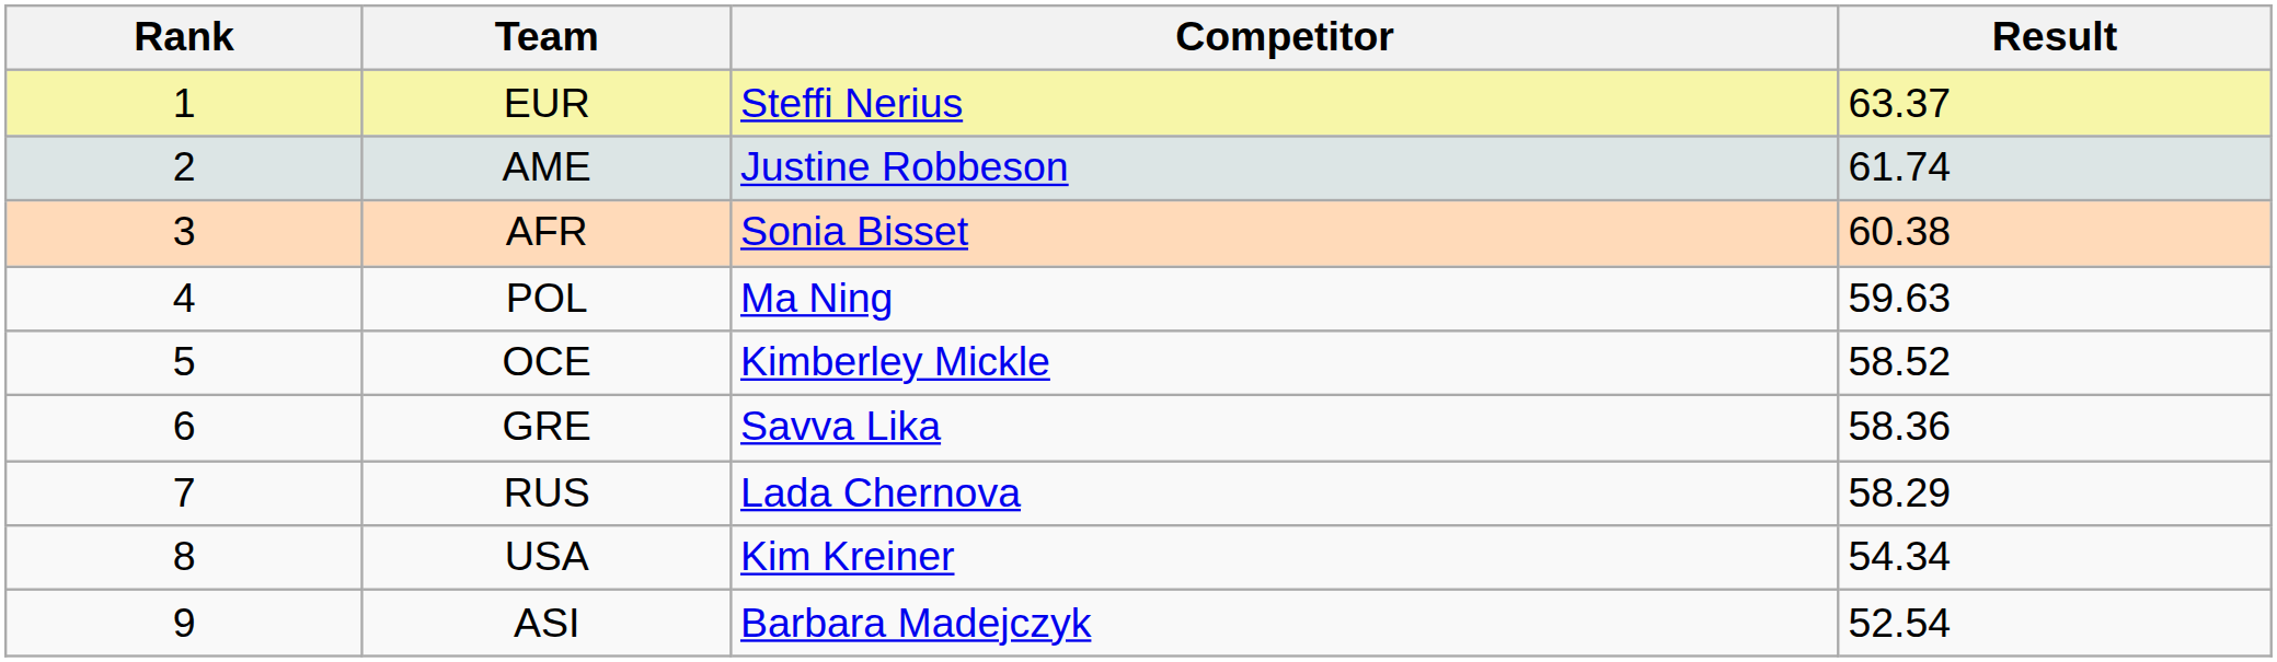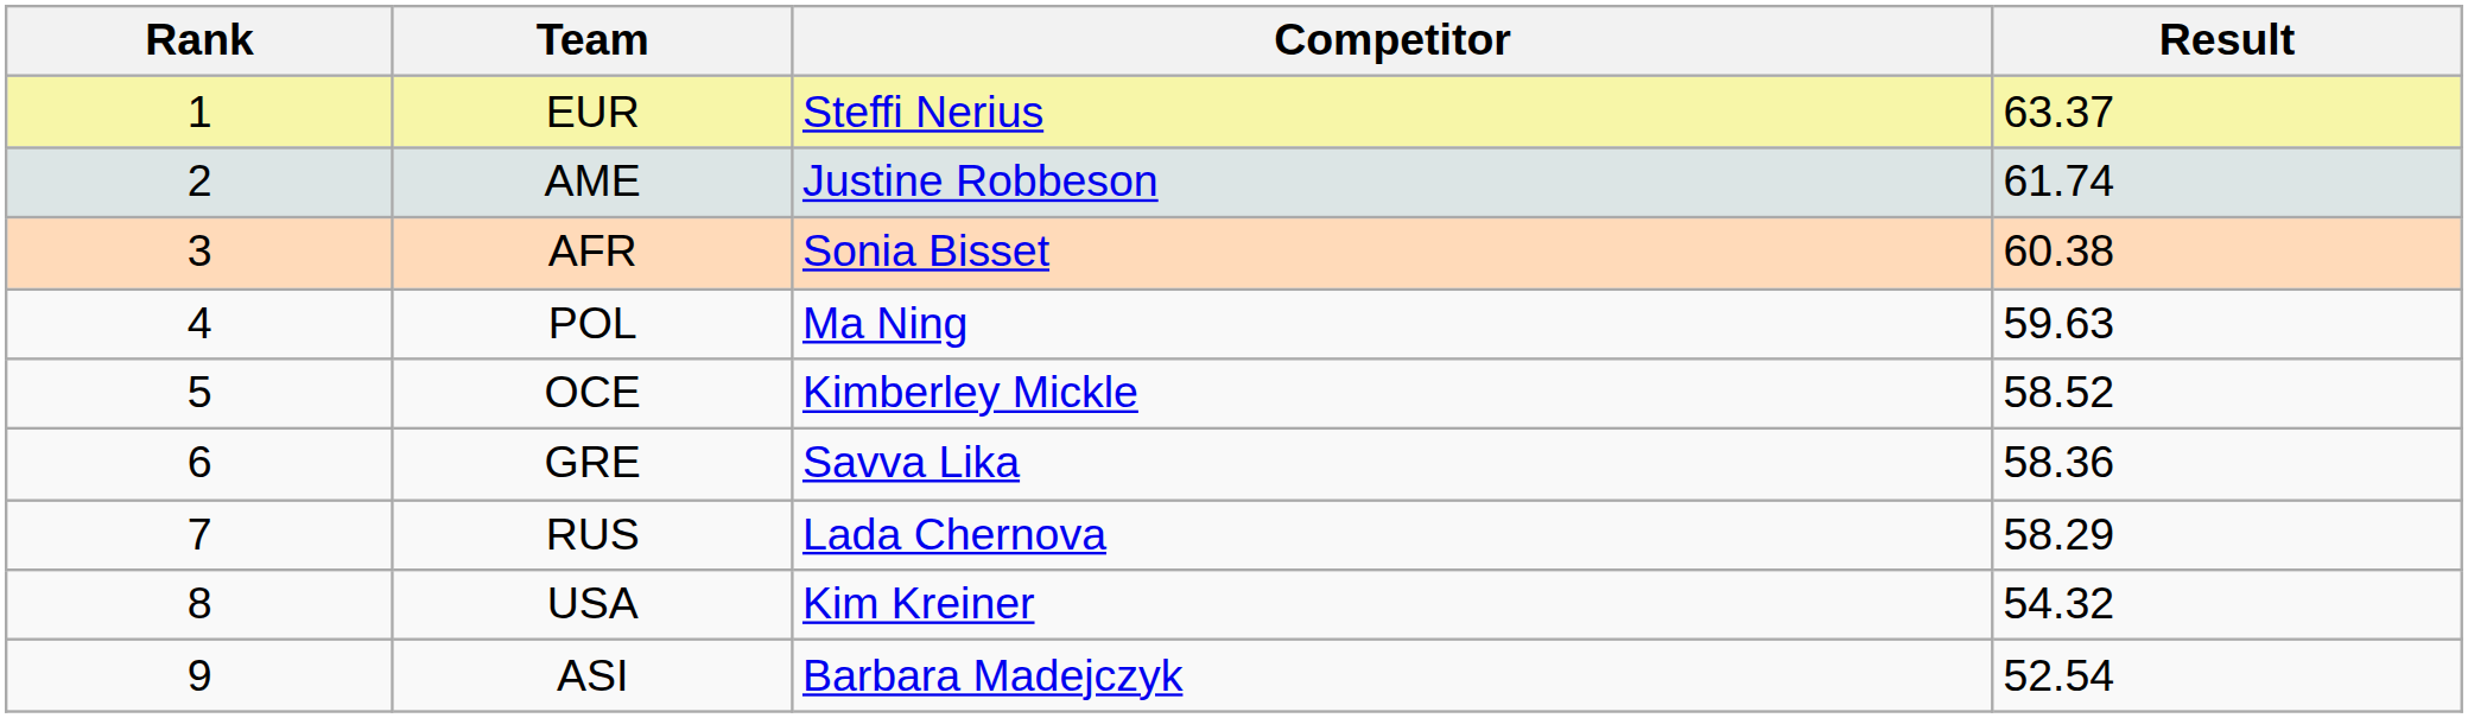USA | Result: 54.34 -> 54.32
